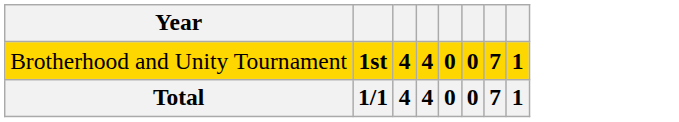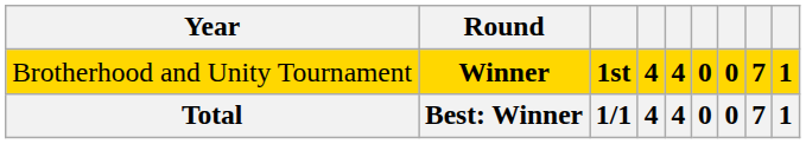+ column: Round | Winner | Best: Winner
